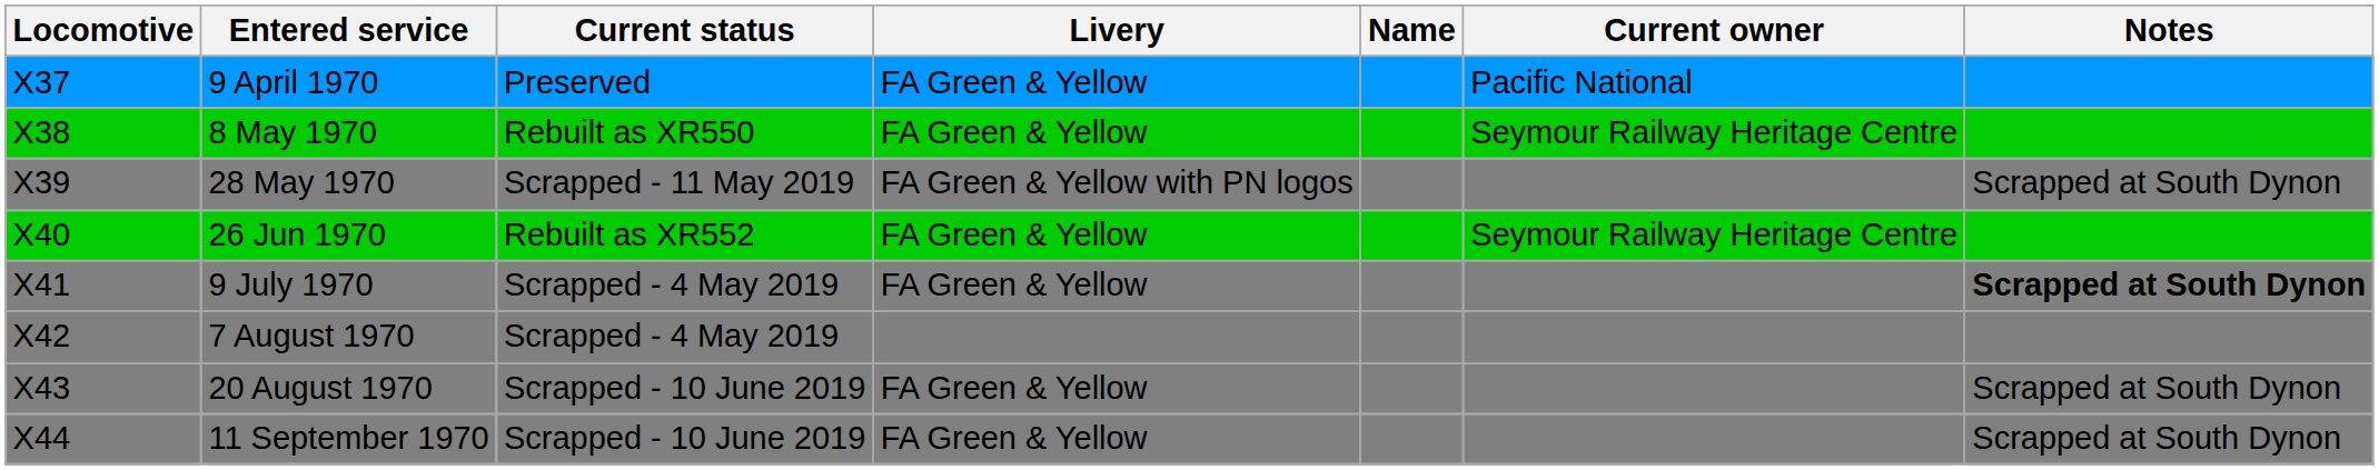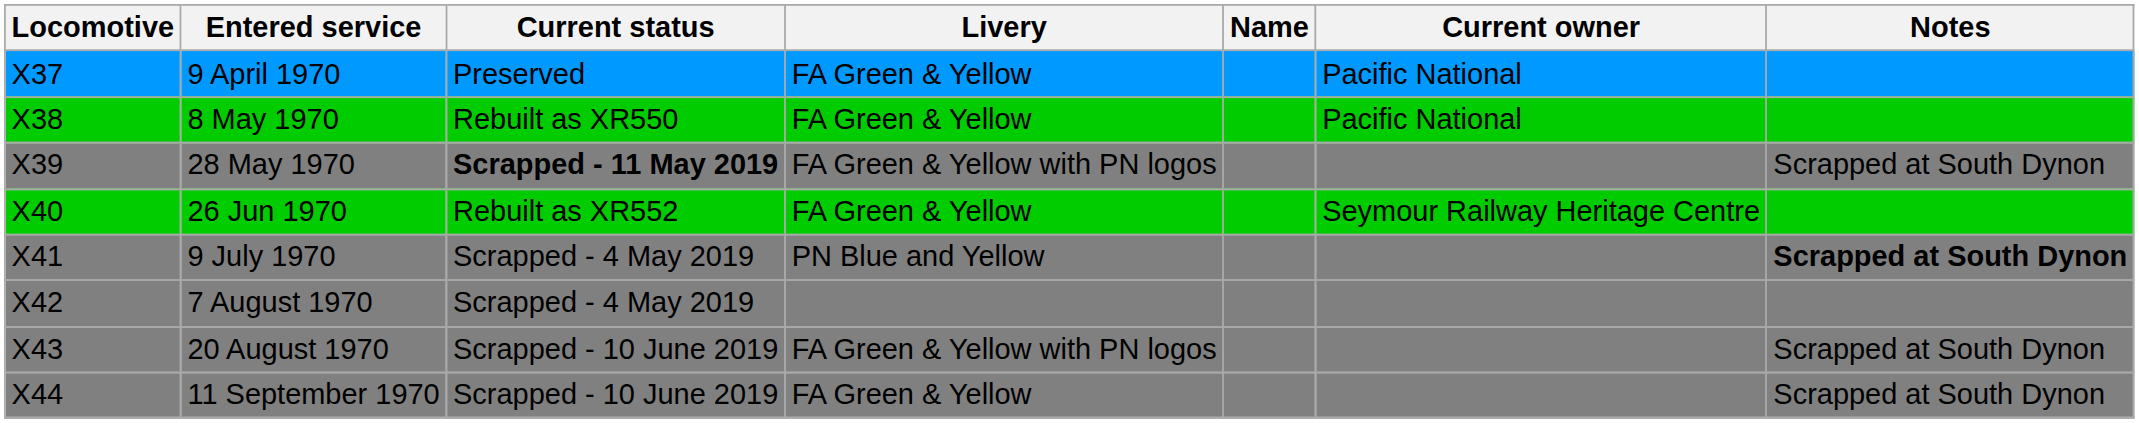8 May 1970 | Current owner: Seymour Railway Heritage Centre -> Pacific National
28 May 1970 | Current status: normal -> bold
9 July 1970 | Livery: FA Green & Yellow -> PN Blue and Yellow
20 August 1970 | Livery: FA Green & Yellow -> FA Green & Yellow with PN logos
